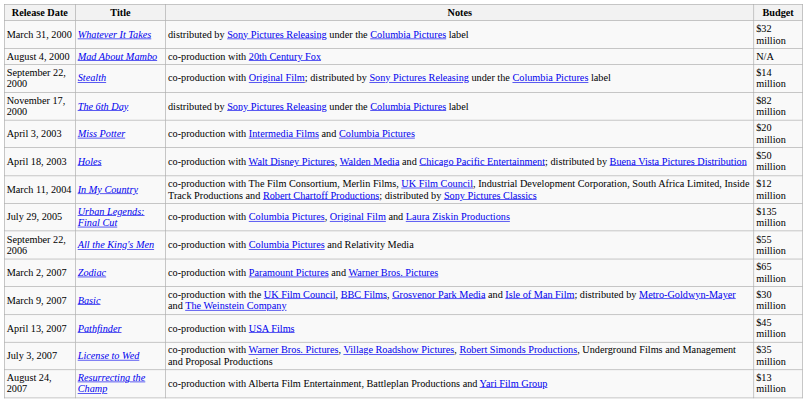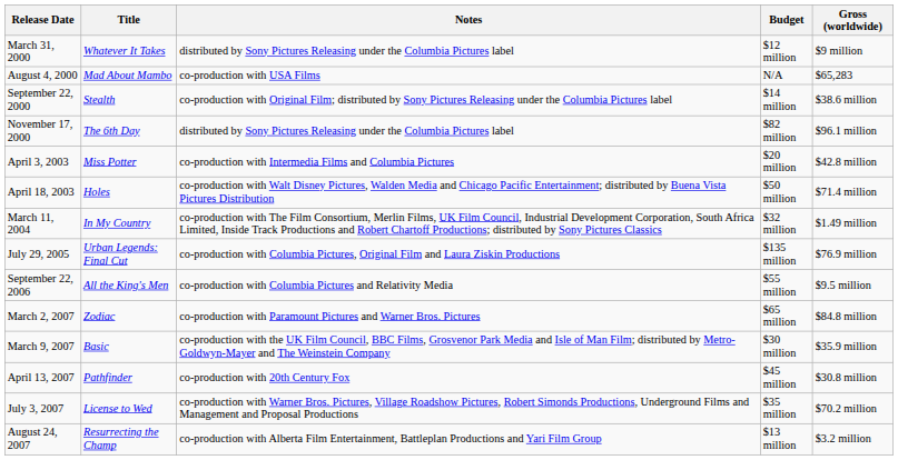+ column: Gross (worldwide) | $9 million | $65,283 | $38.6 million | $96.1 million | $42.8 million | $71.4 million | $1.49 million | $76.9 million | $9.5 million | $84.8 million | $35.9 million | $30.8 million | $70.2 million | $3.2 million
March 31, 2000 | Budget: $32 million -> $12 million
August 4, 2000 | Notes: co-production with 20th Century Fox -> co-production with USA Films
March 11, 2004 | Budget: $12 million -> $32 million
April 13, 2007 | Notes: co-production with USA Films -> co-production with 20th Century Fox
